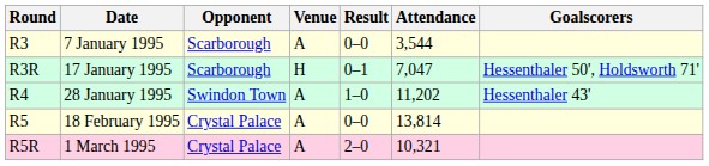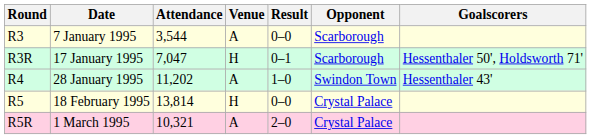columns swapped: Opponent <-> Attendance
18 February 1995 | Venue: A -> H
